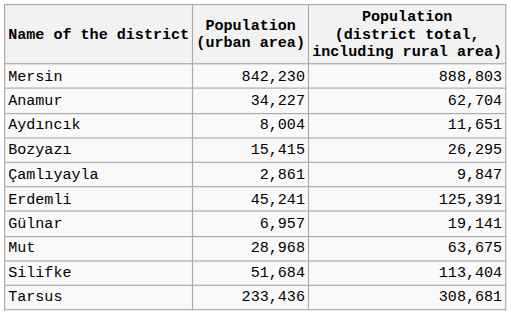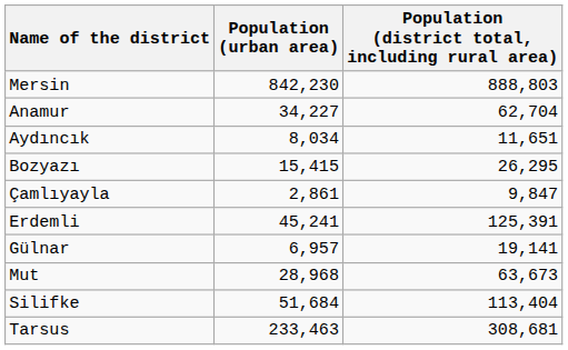Aydıncık | Population (urban area): 8,004 -> 8,034
Mut | Population (district total, including rural area): 63,675 -> 63,673
Tarsus | Population (urban area): 233,436 -> 233,463
